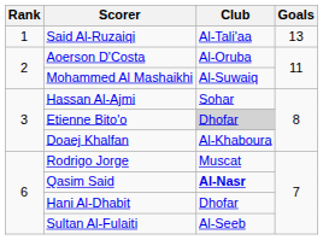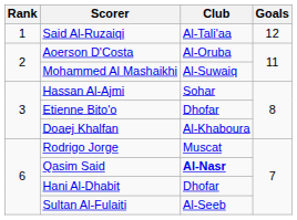Said Al-Ruzaiqi | Goals: 13 -> 12
Etienne Bito'o | Club: lightgrey background -> no background
